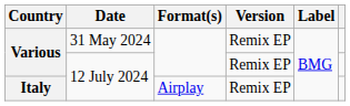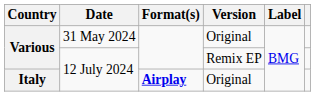Various / 31 May 2024 | Version: Remix EP -> Original
Italy | Format(s): normal -> bold
Italy | Version: Remix EP -> Original
